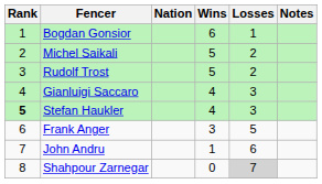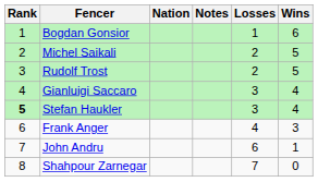columns swapped: Wins <-> Notes
Frank Anger | Losses: 5 -> 4
Shahpour Zarnegar | Losses: lightgrey background -> no background
